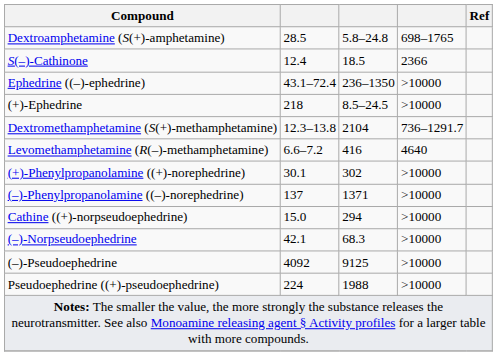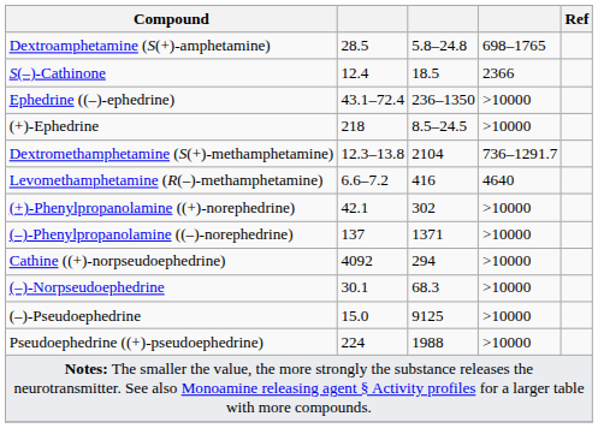(+)-Phenylpropanolamine ((+)-norephedrine) | column 2: 30.1 -> 42.1
Cathine ((+)-norpseudoephedrine) | column 2: 15.0 -> 4092
(–)-Norpseudoephedrine | column 2: 42.1 -> 30.1
(–)-Pseudoephedrine | column 2: 4092 -> 15.0
